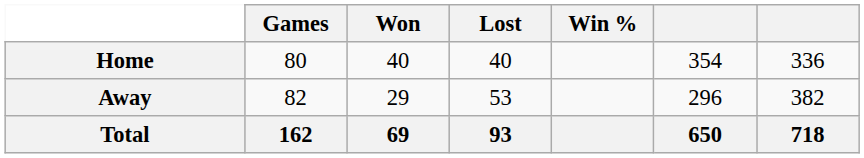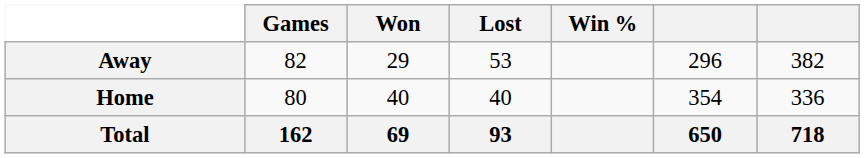rows swapped: Home <-> Away
